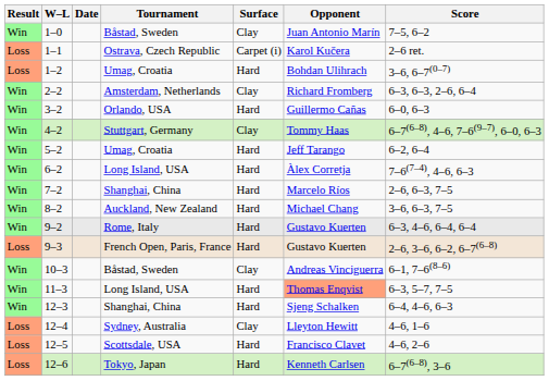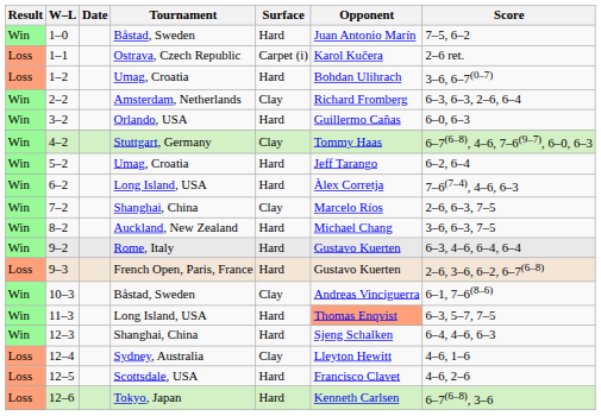1–0 | Surface: Clay -> Hard
7–2 | Surface: Hard -> Clay
